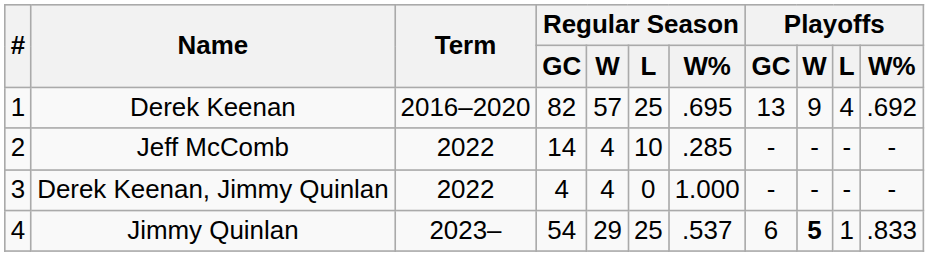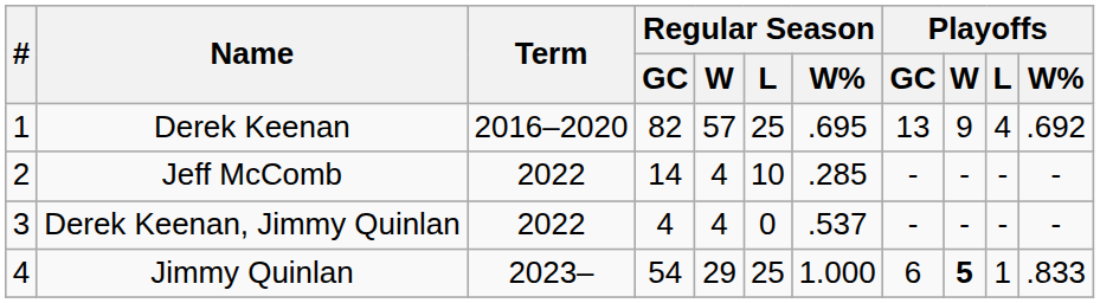Derek Keenan, Jimmy Quinlan | Regular Season / W%: 1.000 -> .537
Jimmy Quinlan | Regular Season / W%: .537 -> 1.000
